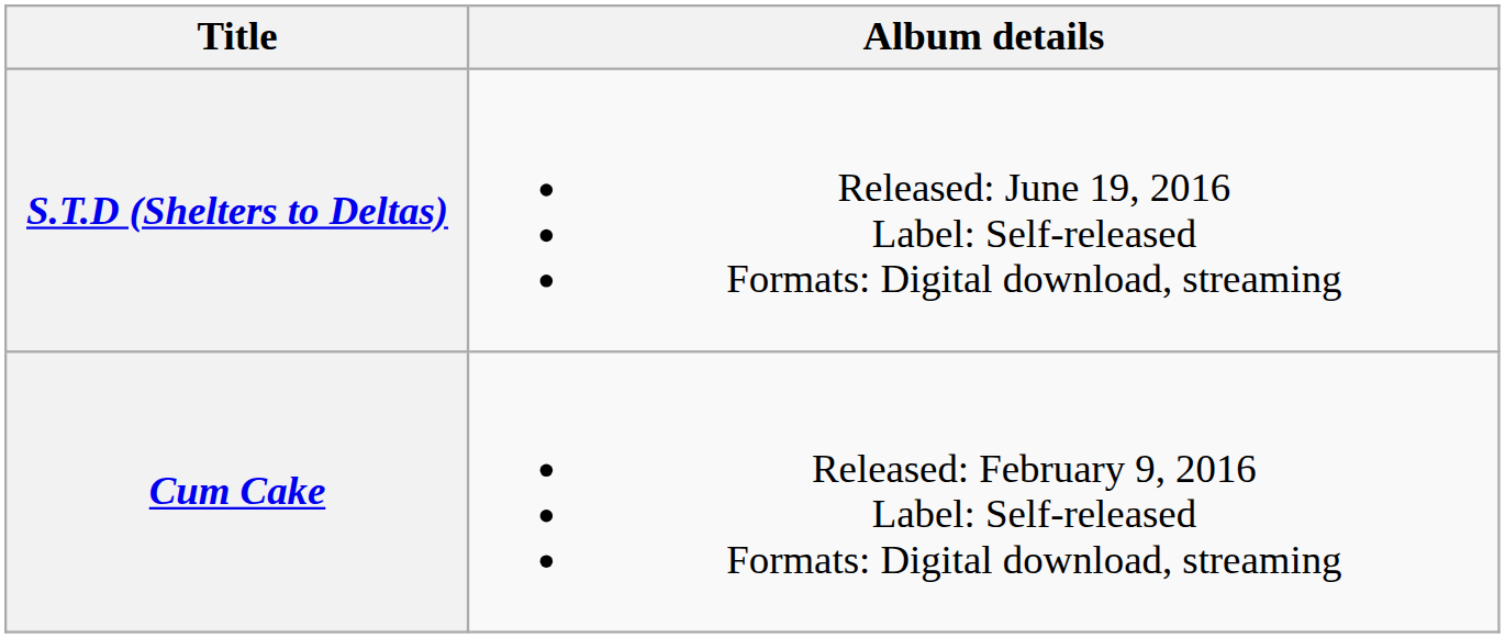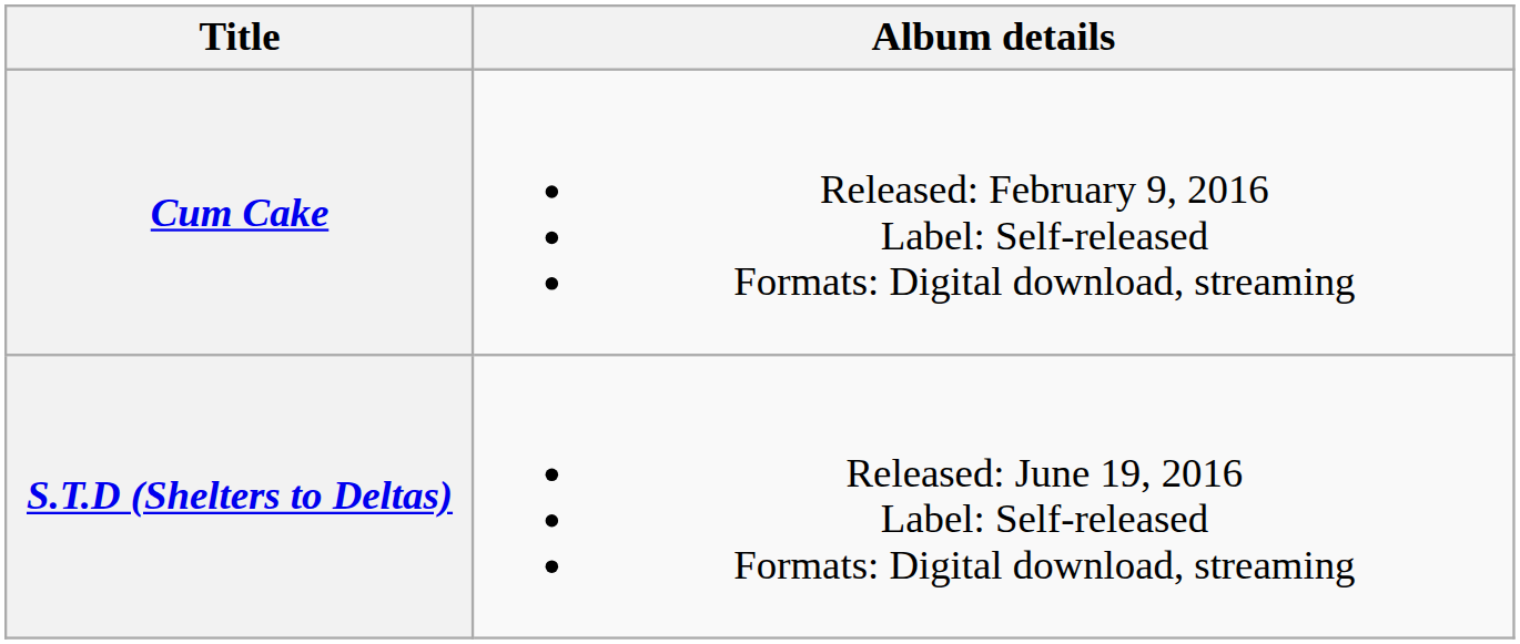rows swapped: Cum Cake <-> S.T.D (Shelters to Deltas)
